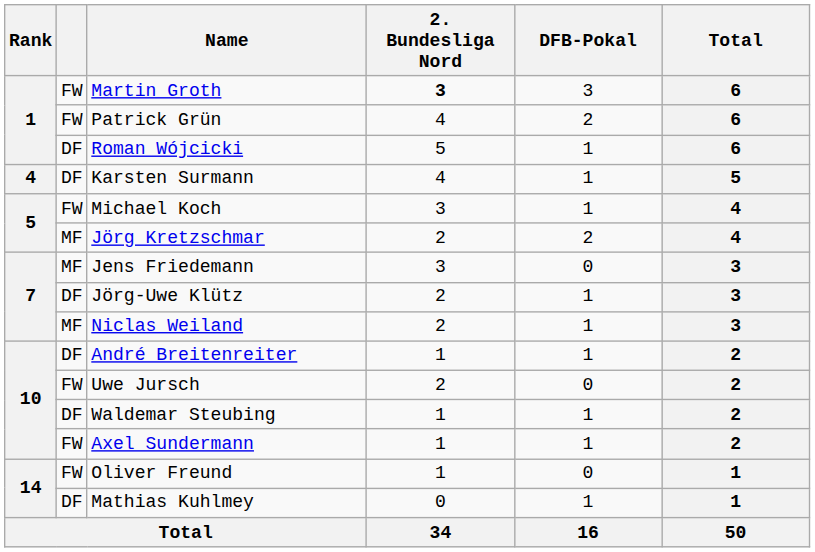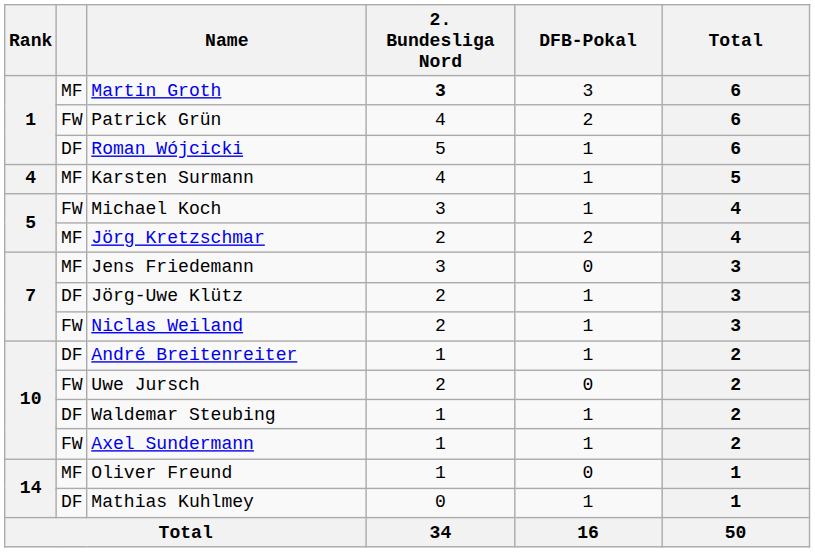Martin Groth | column 2: FW -> MF
Karsten Surmann | column 2: DF -> MF
Niclas Weiland | column 2: MF -> FW
Oliver Freund | column 2: FW -> MF
